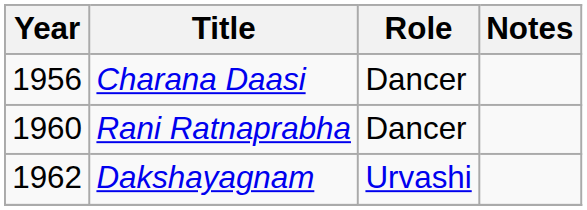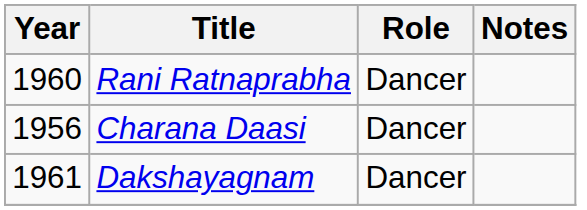rows swapped: Charana Daasi <-> Rani Ratnaprabha
Dakshayagnam | Year: 1962 -> 1961
Dakshayagnam | Role: Urvashi -> Dancer
